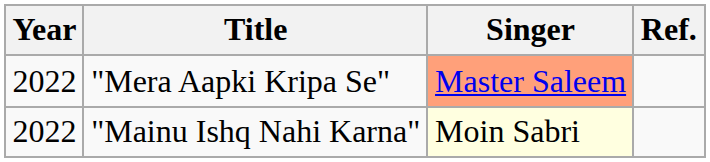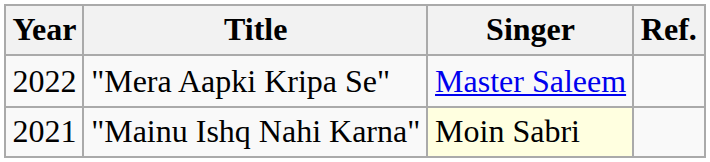"Mera Aapki Kripa Se" | Singer: lightsalmon background -> no background
"Mainu Ishq Nahi Karna" | Year: 2022 -> 2021
